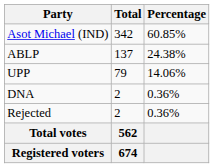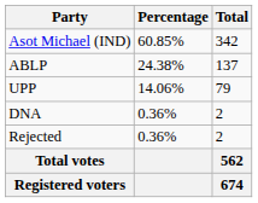columns swapped: Total <-> Percentage
